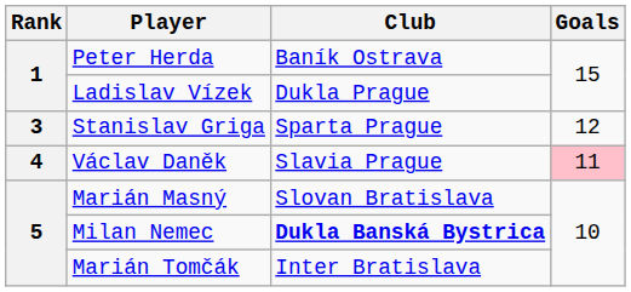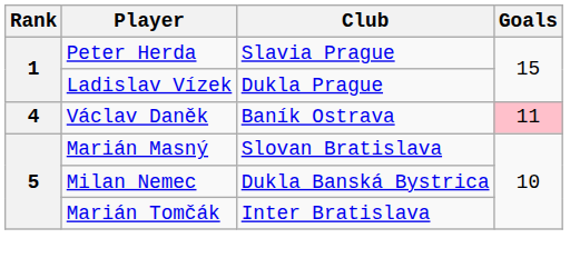Peter Herda | Club: Baník Ostrava -> Slavia Prague
- row: 3 | Stanislav Griga | Sparta Prague | 12
Václav Daněk | Club: Slavia Prague -> Baník Ostrava
Milan Nemec | Club: bold -> normal
